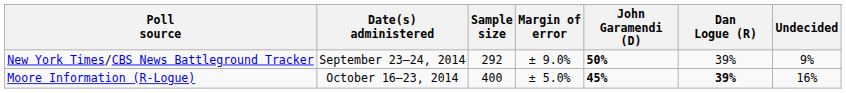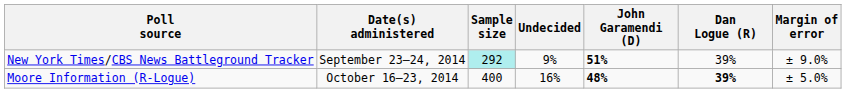columns swapped: Margin of error <-> Undecided
New York Times/CBS News Battleground Tracker | Sample size: no background -> paleturquoise background
New York Times/CBS News Battleground Tracker | John Garamendi (D): 50% -> 51%
Moore Information (R-Logue) | John Garamendi (D): 45% -> 48%
